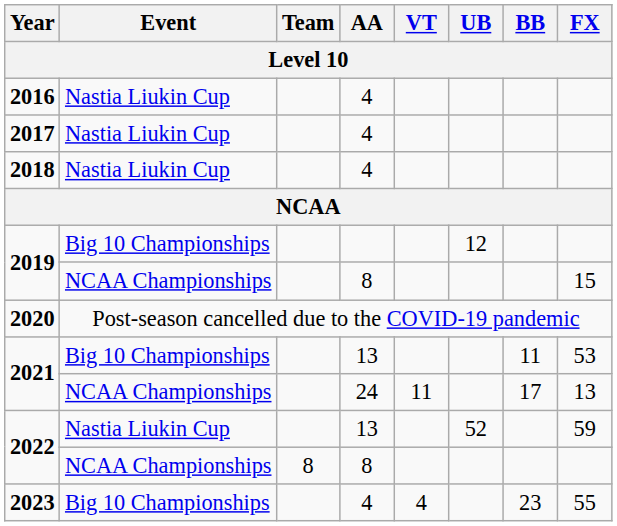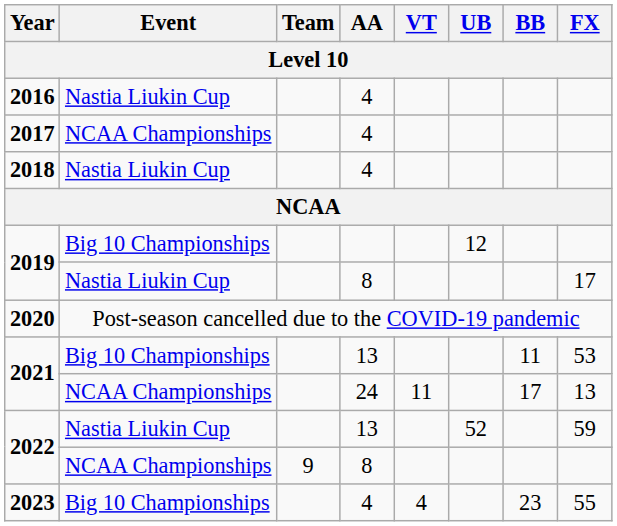2017 | Event: Nastia Liukin Cup -> NCAA Championships
2019 / 8 | Event: NCAA Championships -> Nastia Liukin Cup
2019 / 8 | FX: 15 -> 17
2022 / 8 | Team: 8 -> 9
